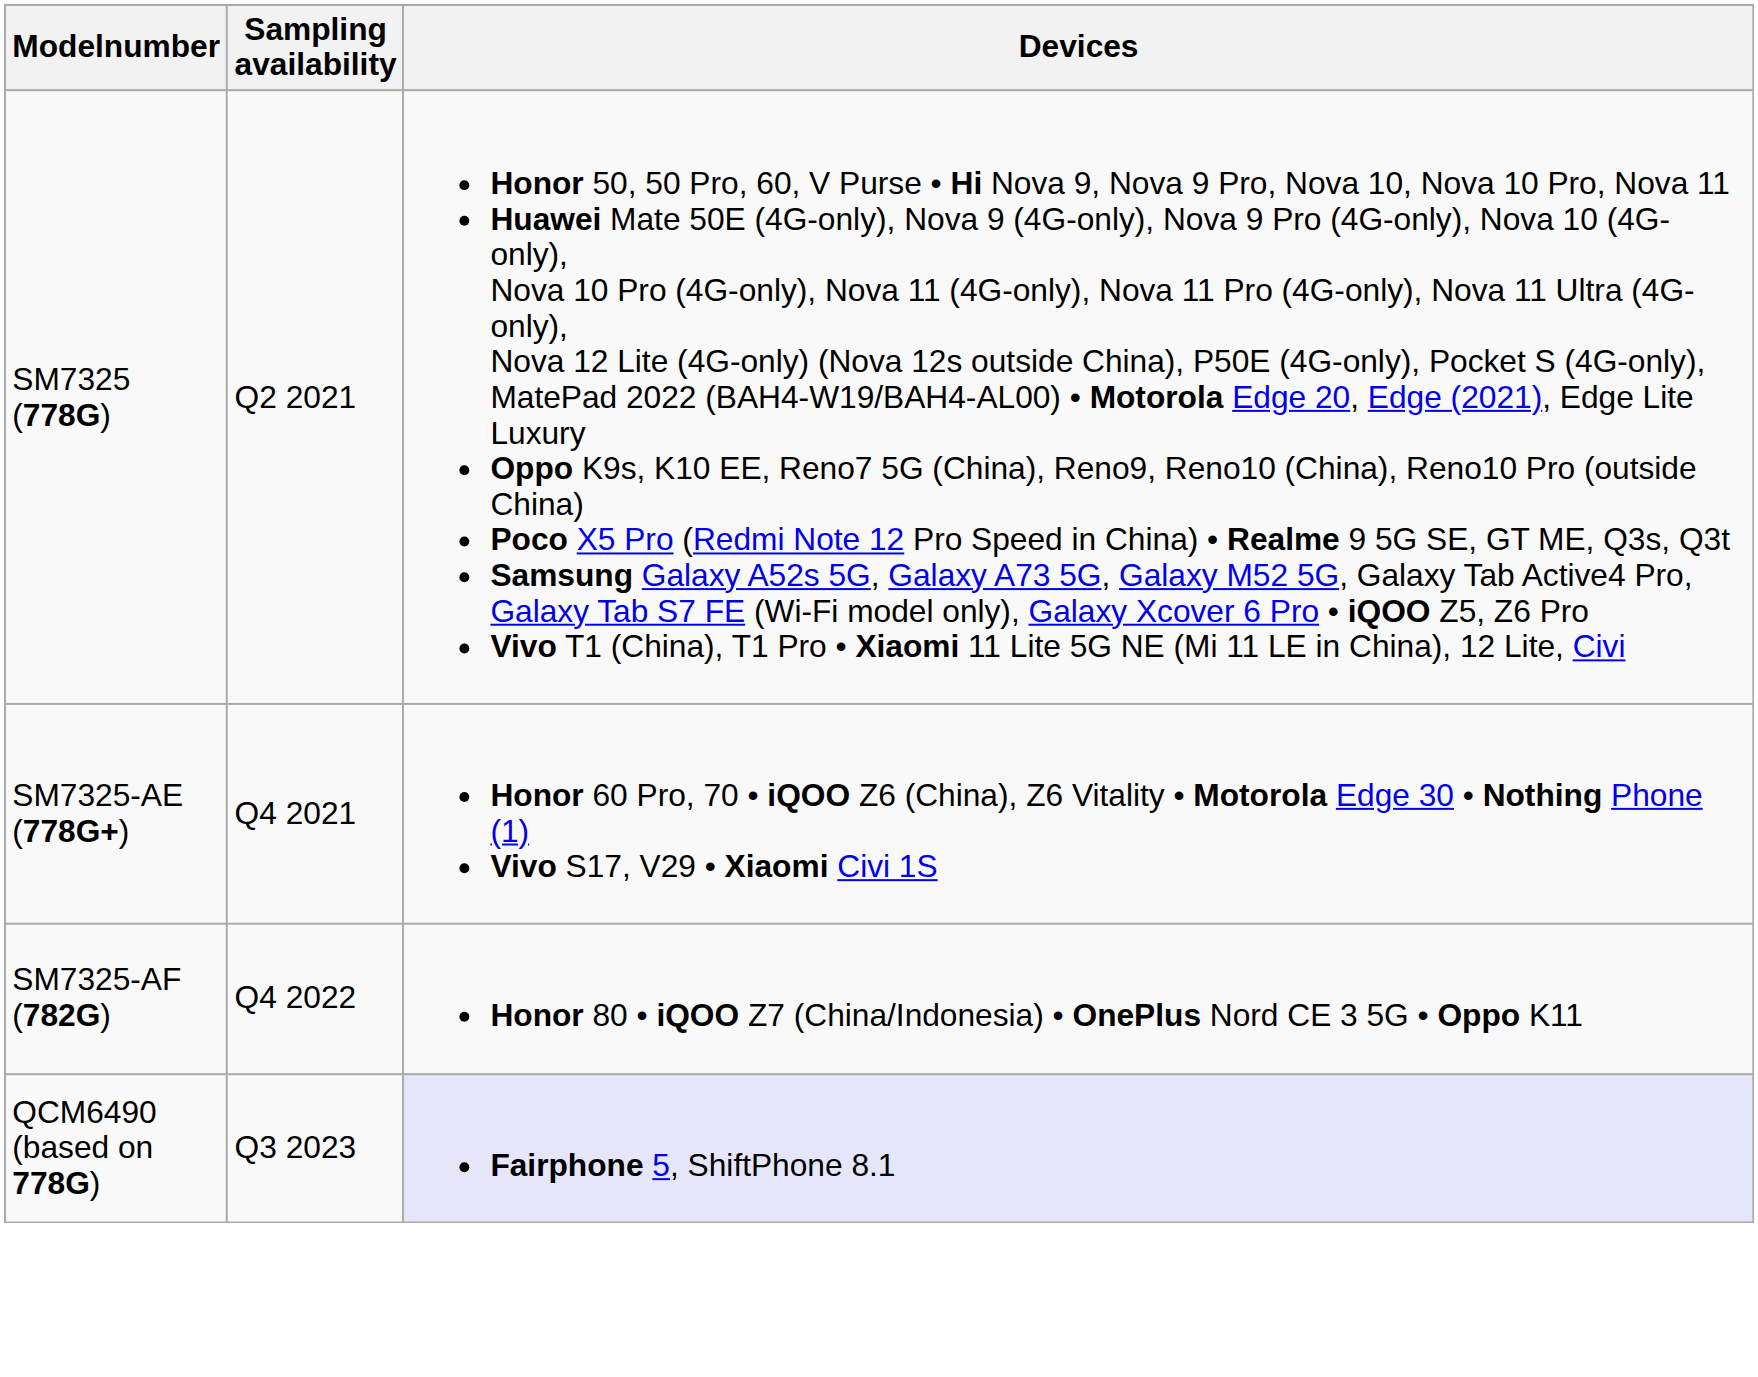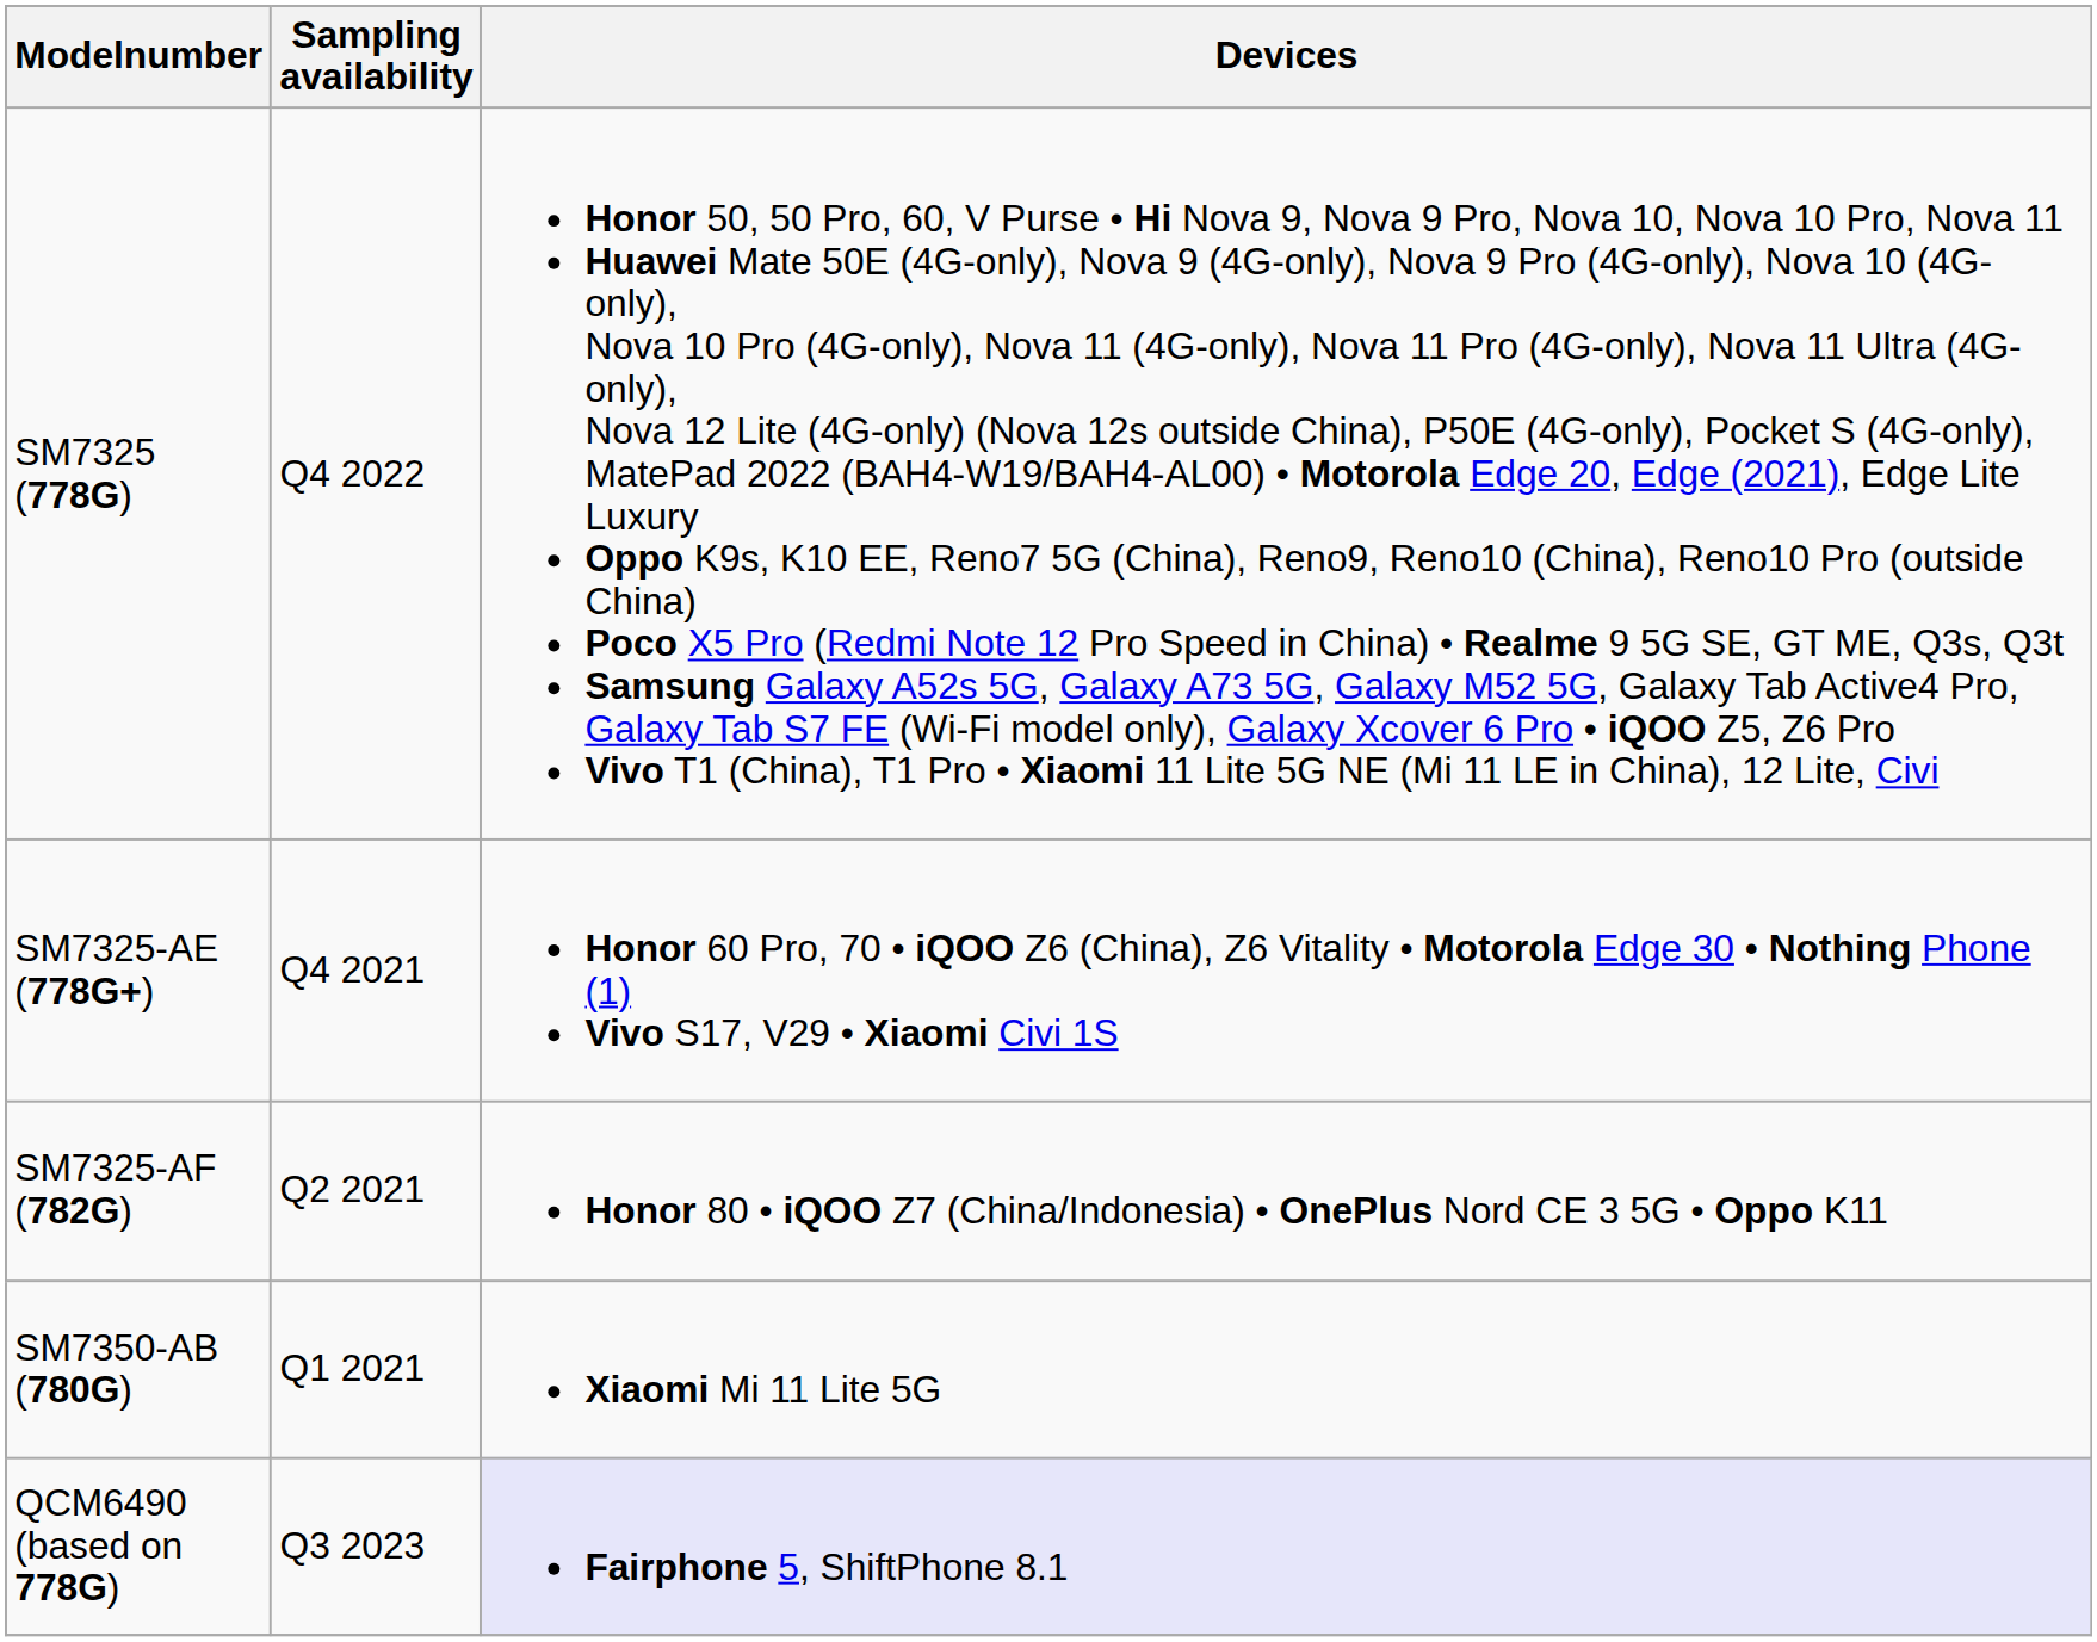SM7325 (778G) | Sampling availability: Q2 2021 -> Q4 2022
SM7325-AF (782G) | Sampling availability: Q4 2022 -> Q2 2021
+ row: SM7350-AB (780G) | Q1 2021 | Xiaomi Mi 11 Lite 5G
